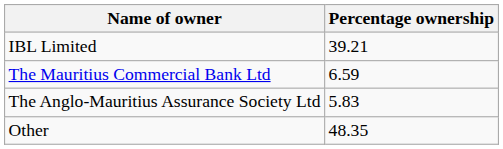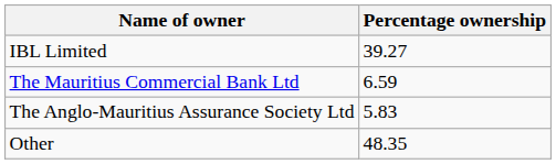IBL Limited | Percentage ownership: 39.21 -> 39.27
